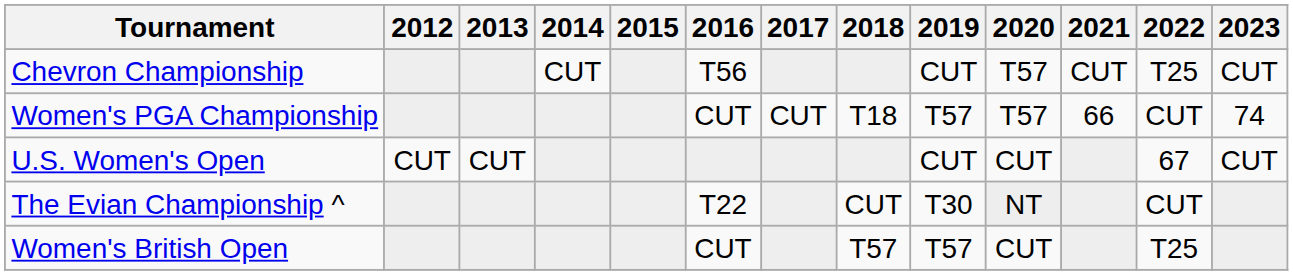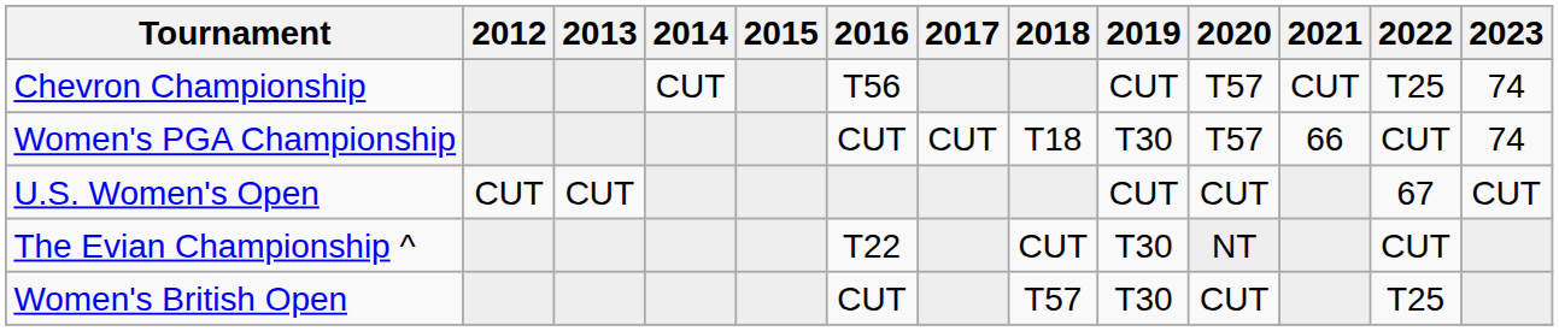Chevron Championship | 2023: CUT -> 74
Women's PGA Championship | 2019: T57 -> T30
Women's British Open | 2019: T57 -> T30
